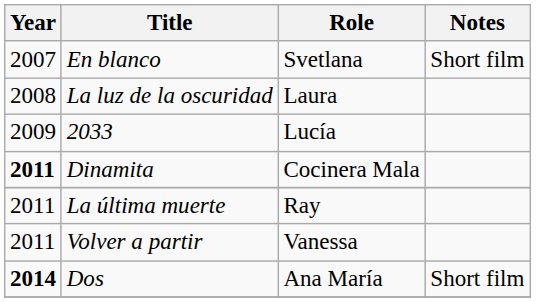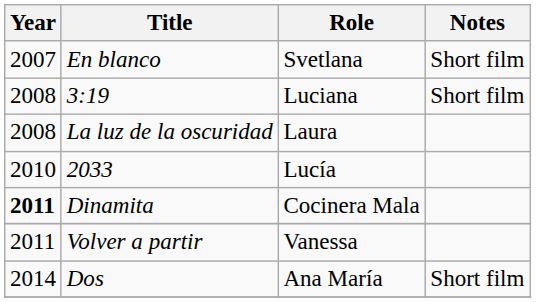+ row: 2008 | 3:19 | Luciana | Short film
2033 | Year: 2009 -> 2010
- row: 2011 | La última muerte | Ray
Dos | Year: bold -> normal
